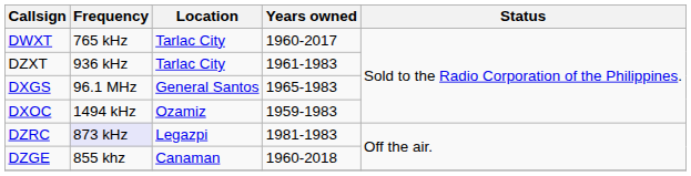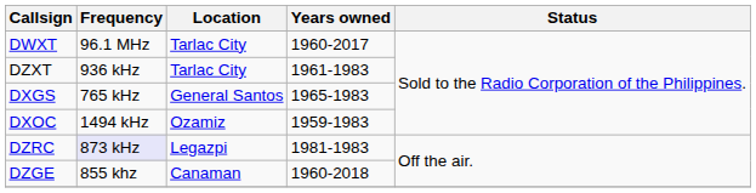DWXT | Frequency: 765 kHz -> 96.1 MHz
DXGS | Frequency: 96.1 MHz -> 765 kHz
